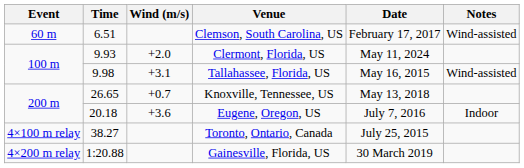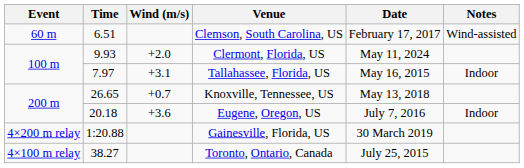Tallahassee, Florida, US | Time: 9.98 -> 7.97
Tallahassee, Florida, US | Notes: Wind-assisted -> Indoor
rows swapped: Toronto, Ontario, Canada <-> Gainesville, Florida, US
